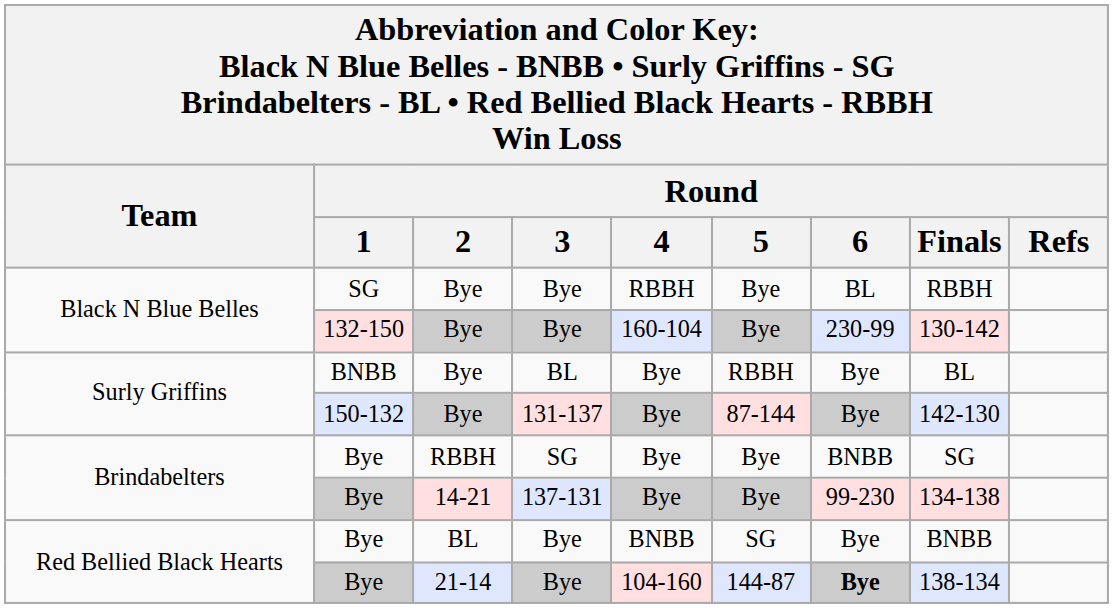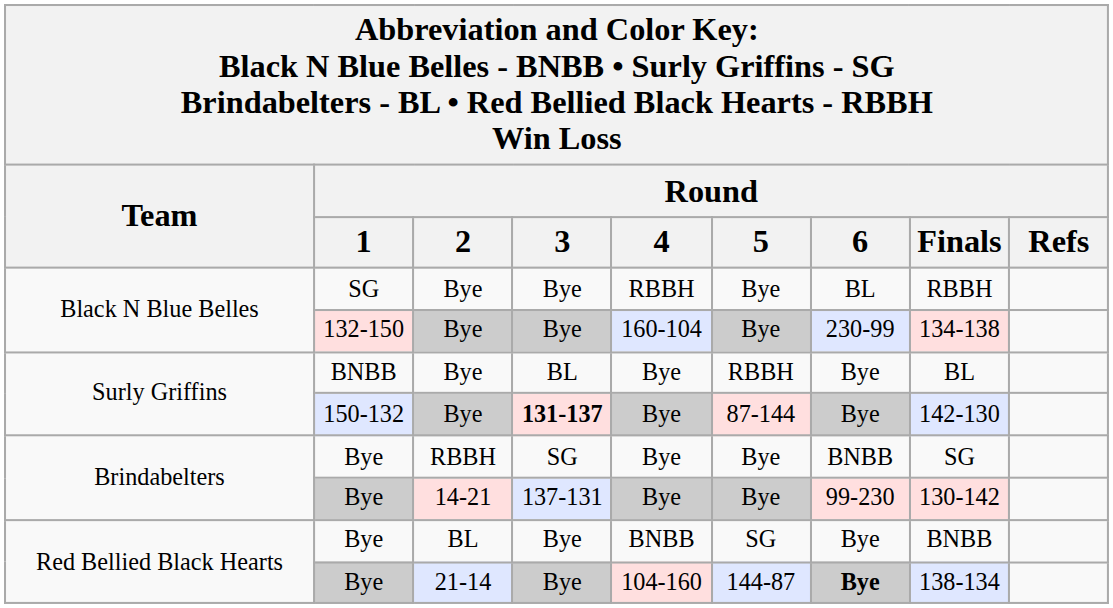132-150 | column 8: 130-142 -> 134-138
150-132 | column 4: normal -> bold
Bye / 14-21 | column 8: 134-138 -> 130-142
